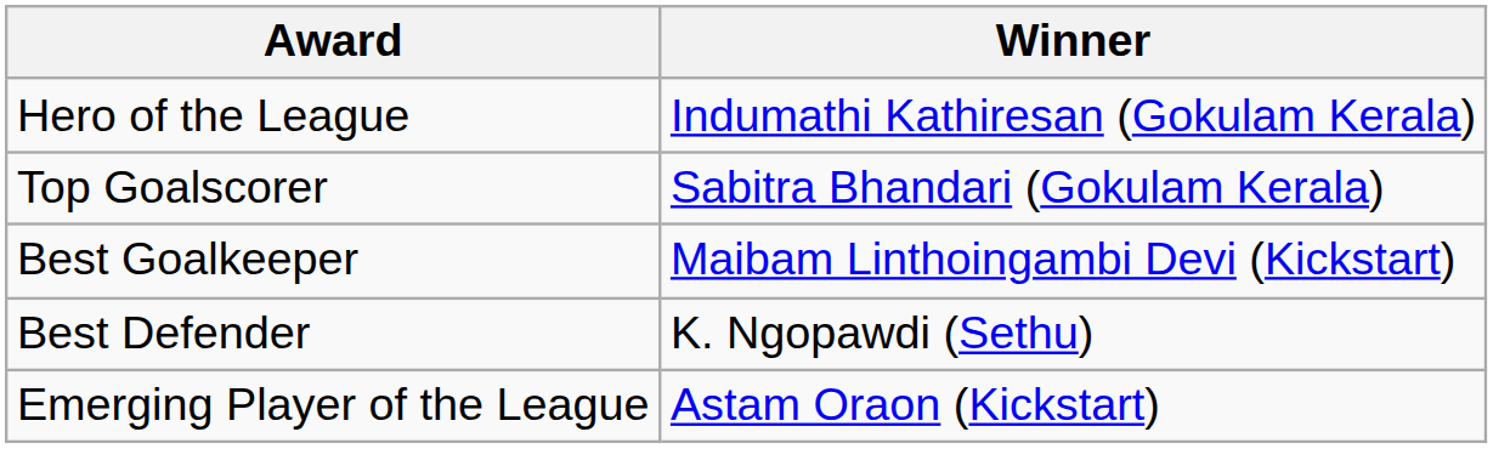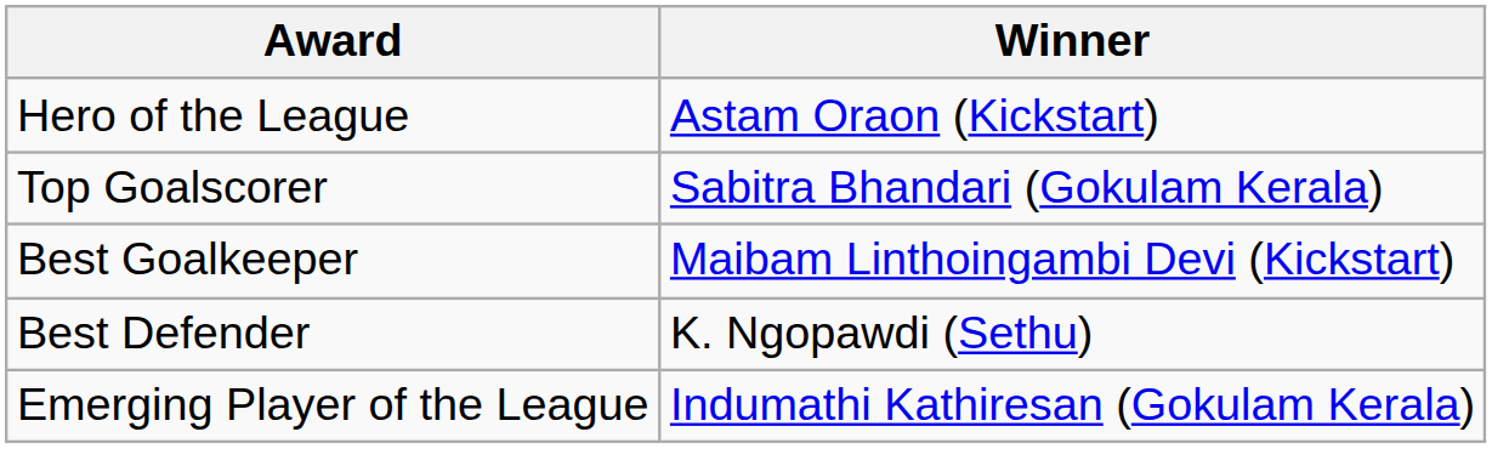Hero of the League | Winner: Indumathi Kathiresan (Gokulam Kerala) -> Astam Oraon (Kickstart)
Emerging Player of the League | Winner: Astam Oraon (Kickstart) -> Indumathi Kathiresan (Gokulam Kerala)
